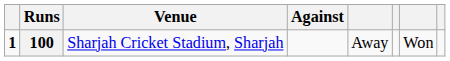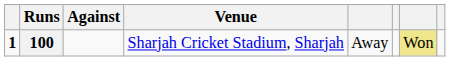columns swapped: Against <-> Venue
100 | column 7: no background -> khaki background
